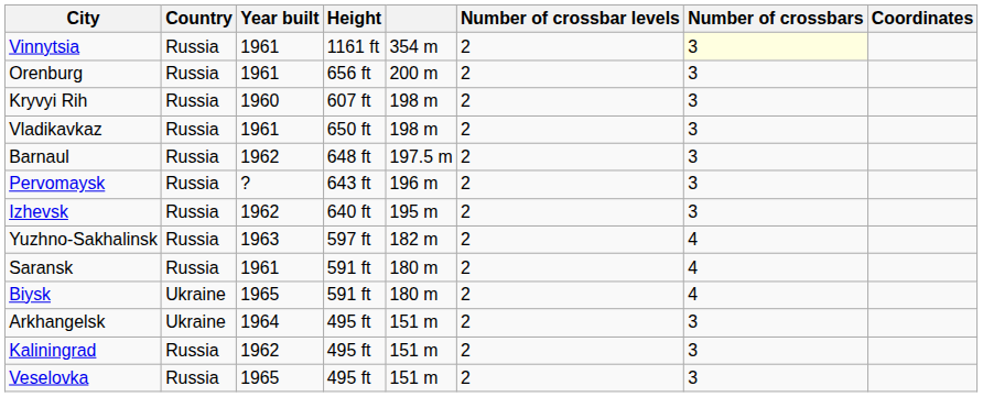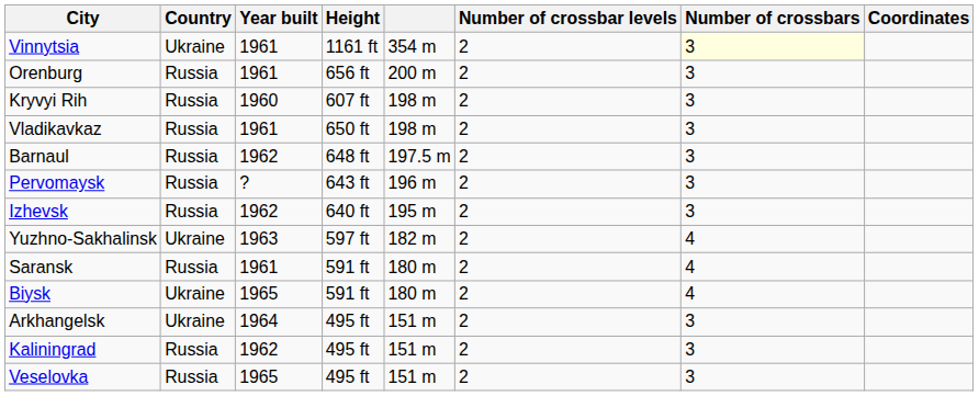Vinnytsia | Country: Russia -> Ukraine
Yuzhno-Sakhalinsk | Country: Russia -> Ukraine
